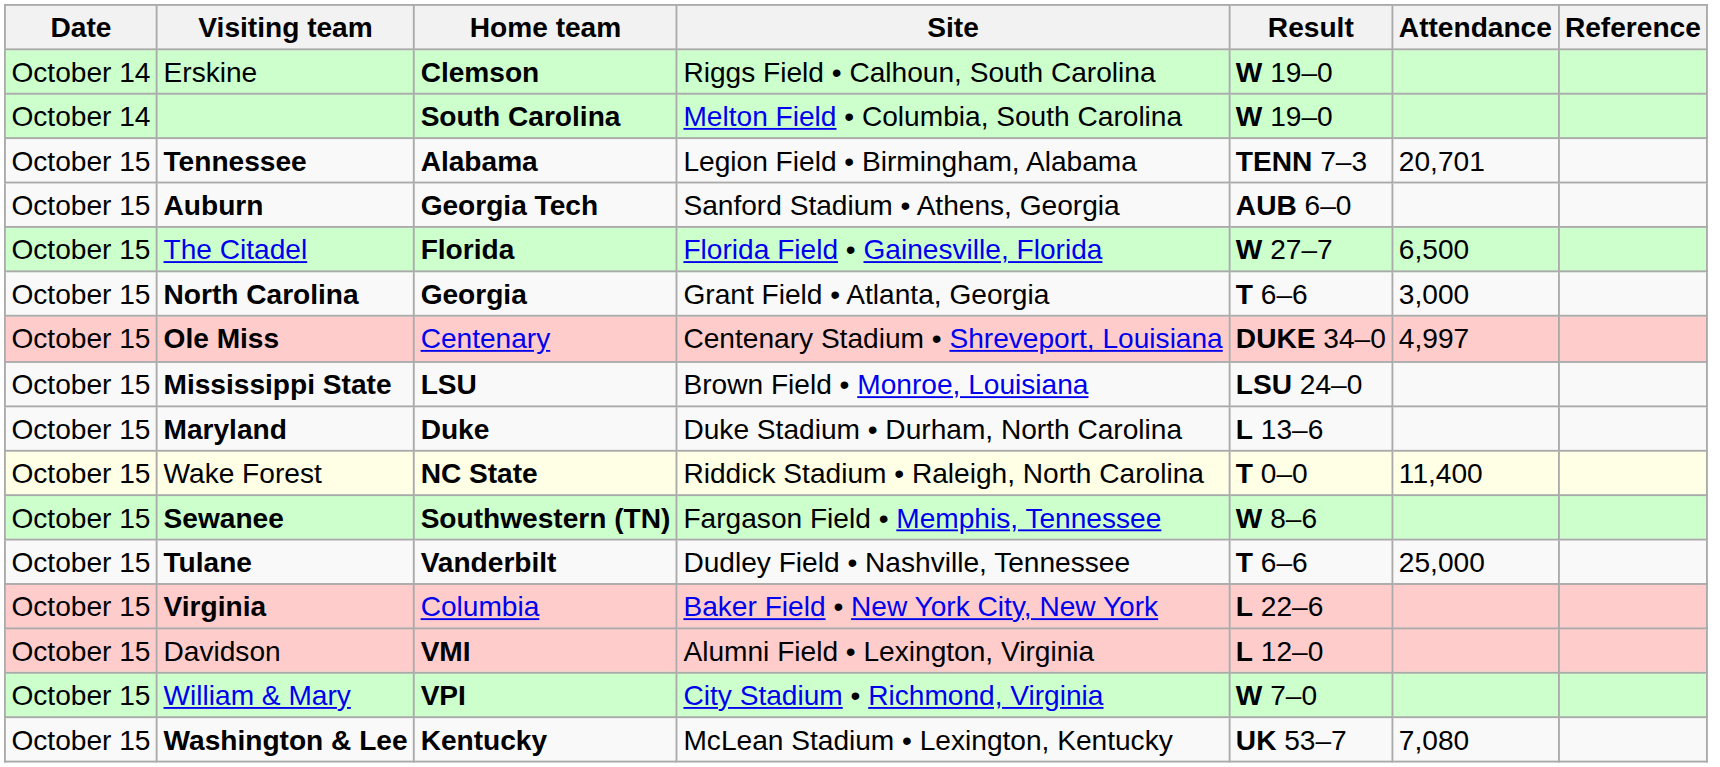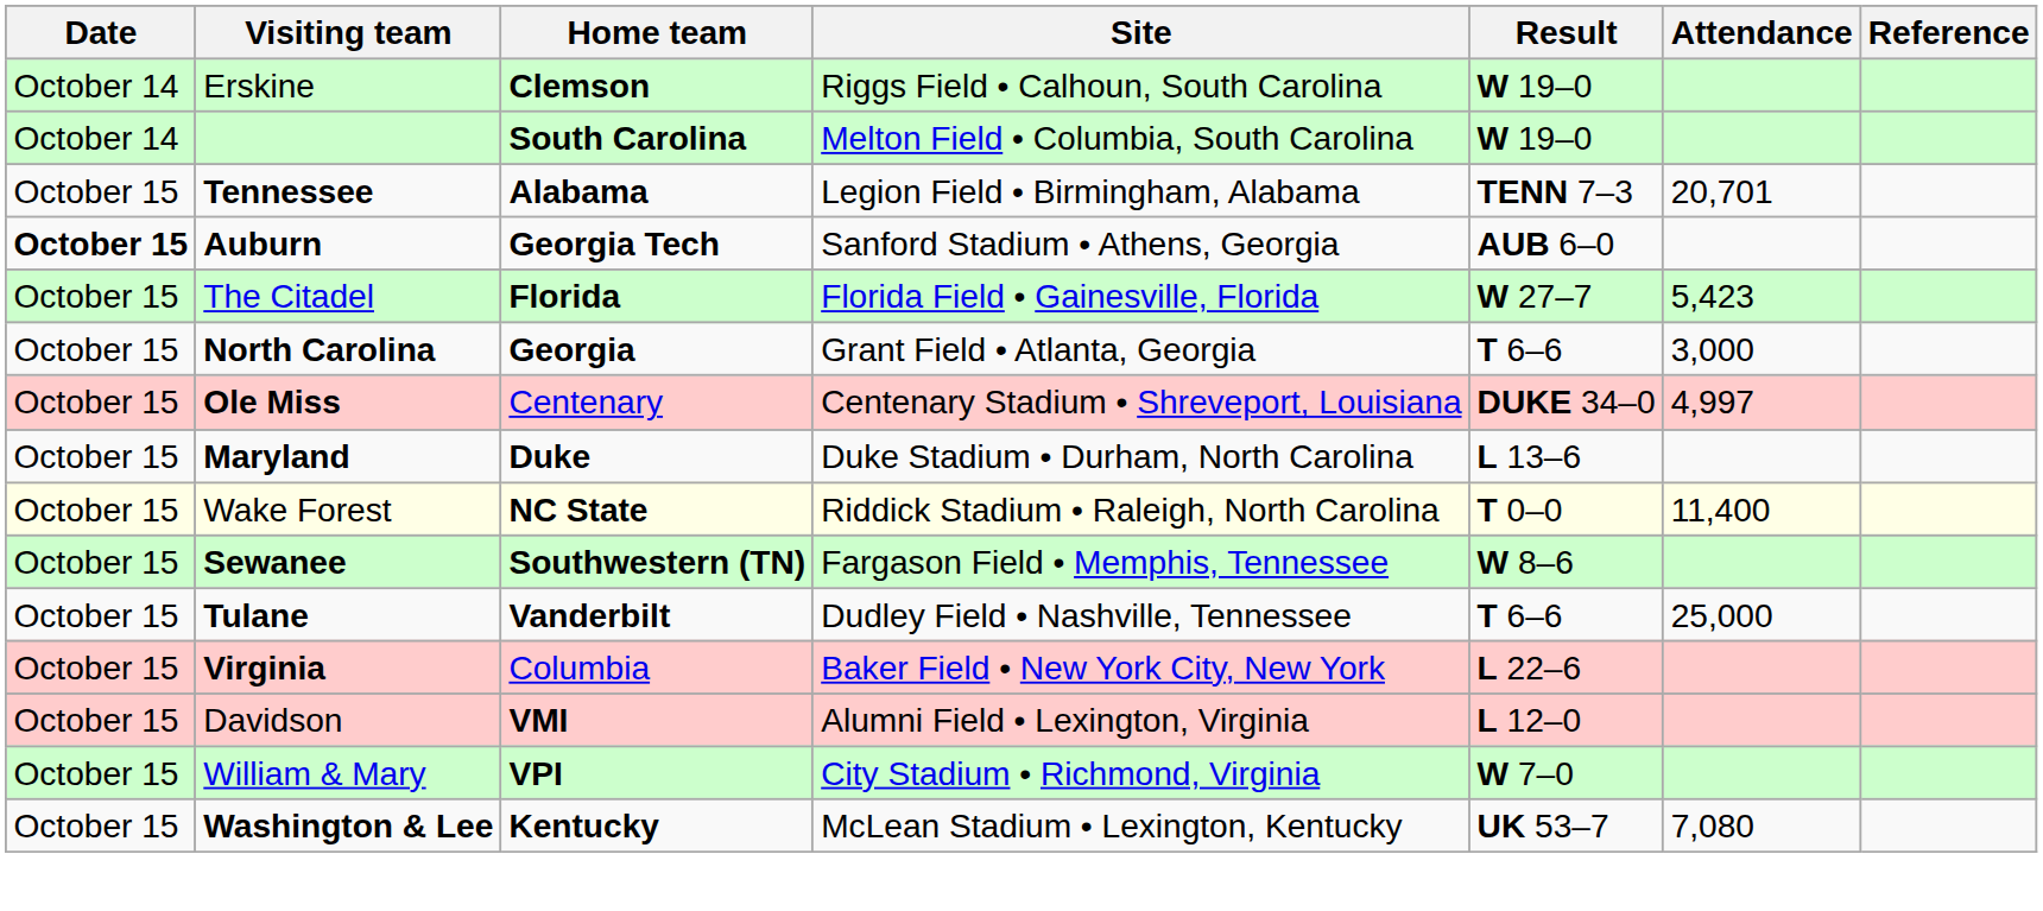Auburn | Date: normal -> bold
The Citadel | Attendance: 6,500 -> 5,423
- row: October 15 | Mississippi State | LSU | Brown Field • Monroe, Louisiana | LSU 24–0
